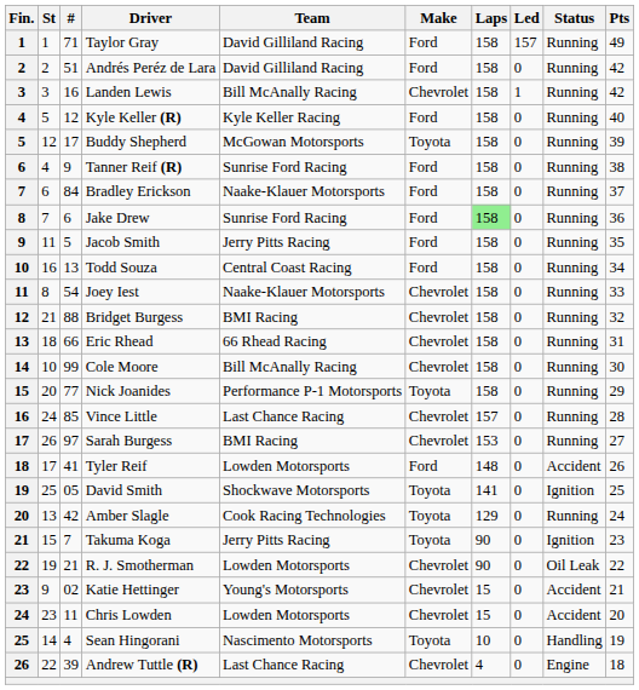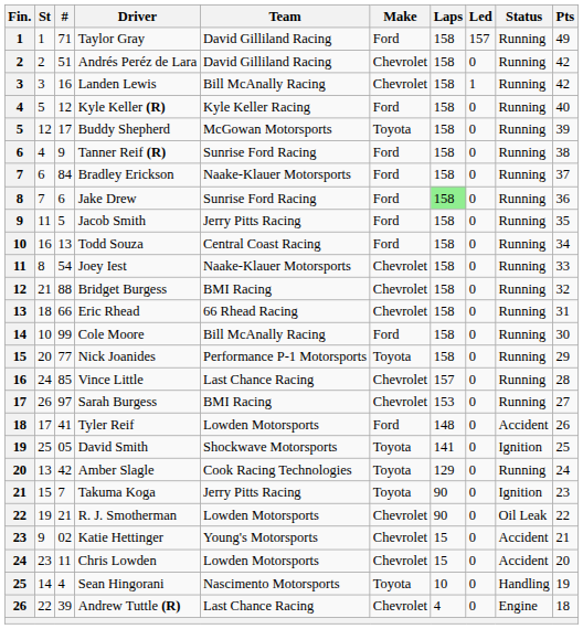Andrés Peréz de Lara | Make: Ford -> Chevrolet
Cole Moore | Make: Chevrolet -> Ford
